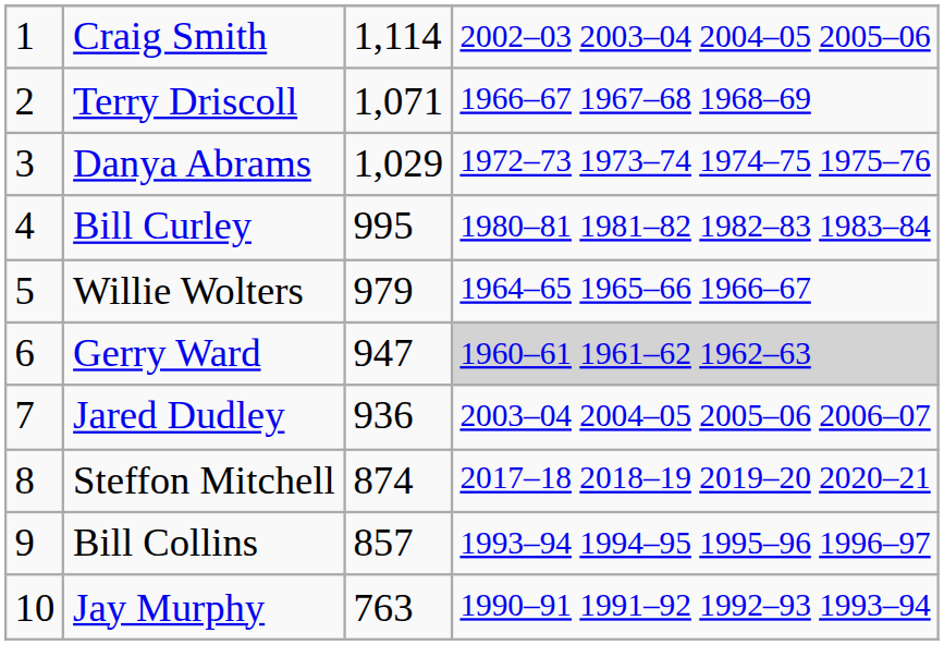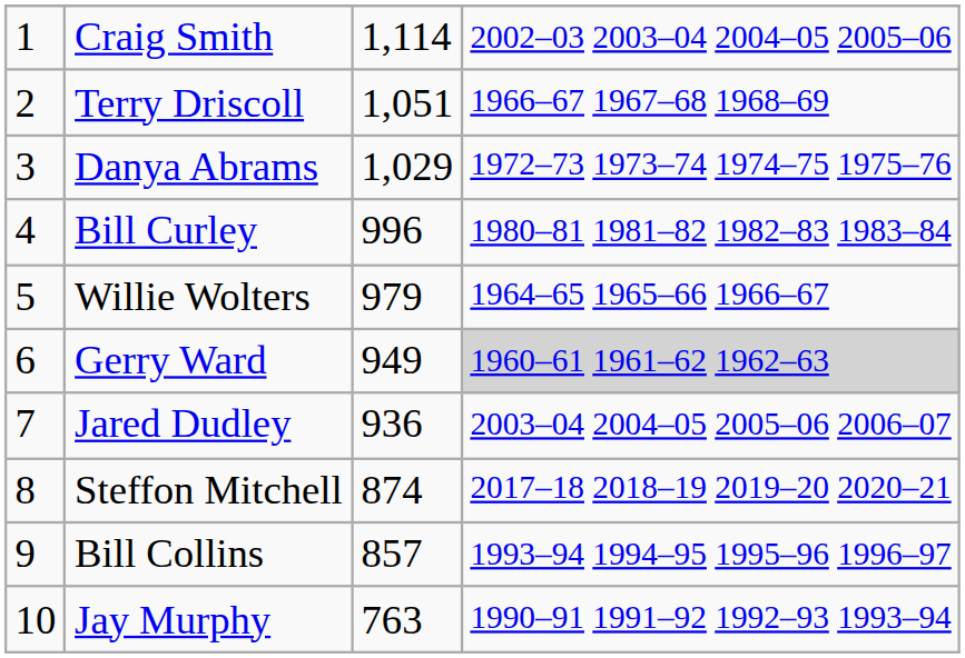Terry Driscoll | column 3: 1,071 -> 1,051
Bill Curley | column 3: 995 -> 996
Gerry Ward | column 3: 947 -> 949
